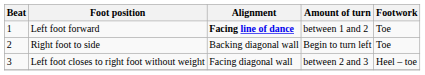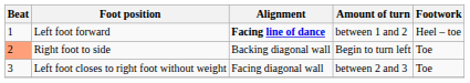Left foot forward | Footwork: Toe -> Heel – toe
Right foot to side | Beat: no background -> lightsalmon background
Left foot closes to right foot without weight | Footwork: Heel – toe -> Toe
